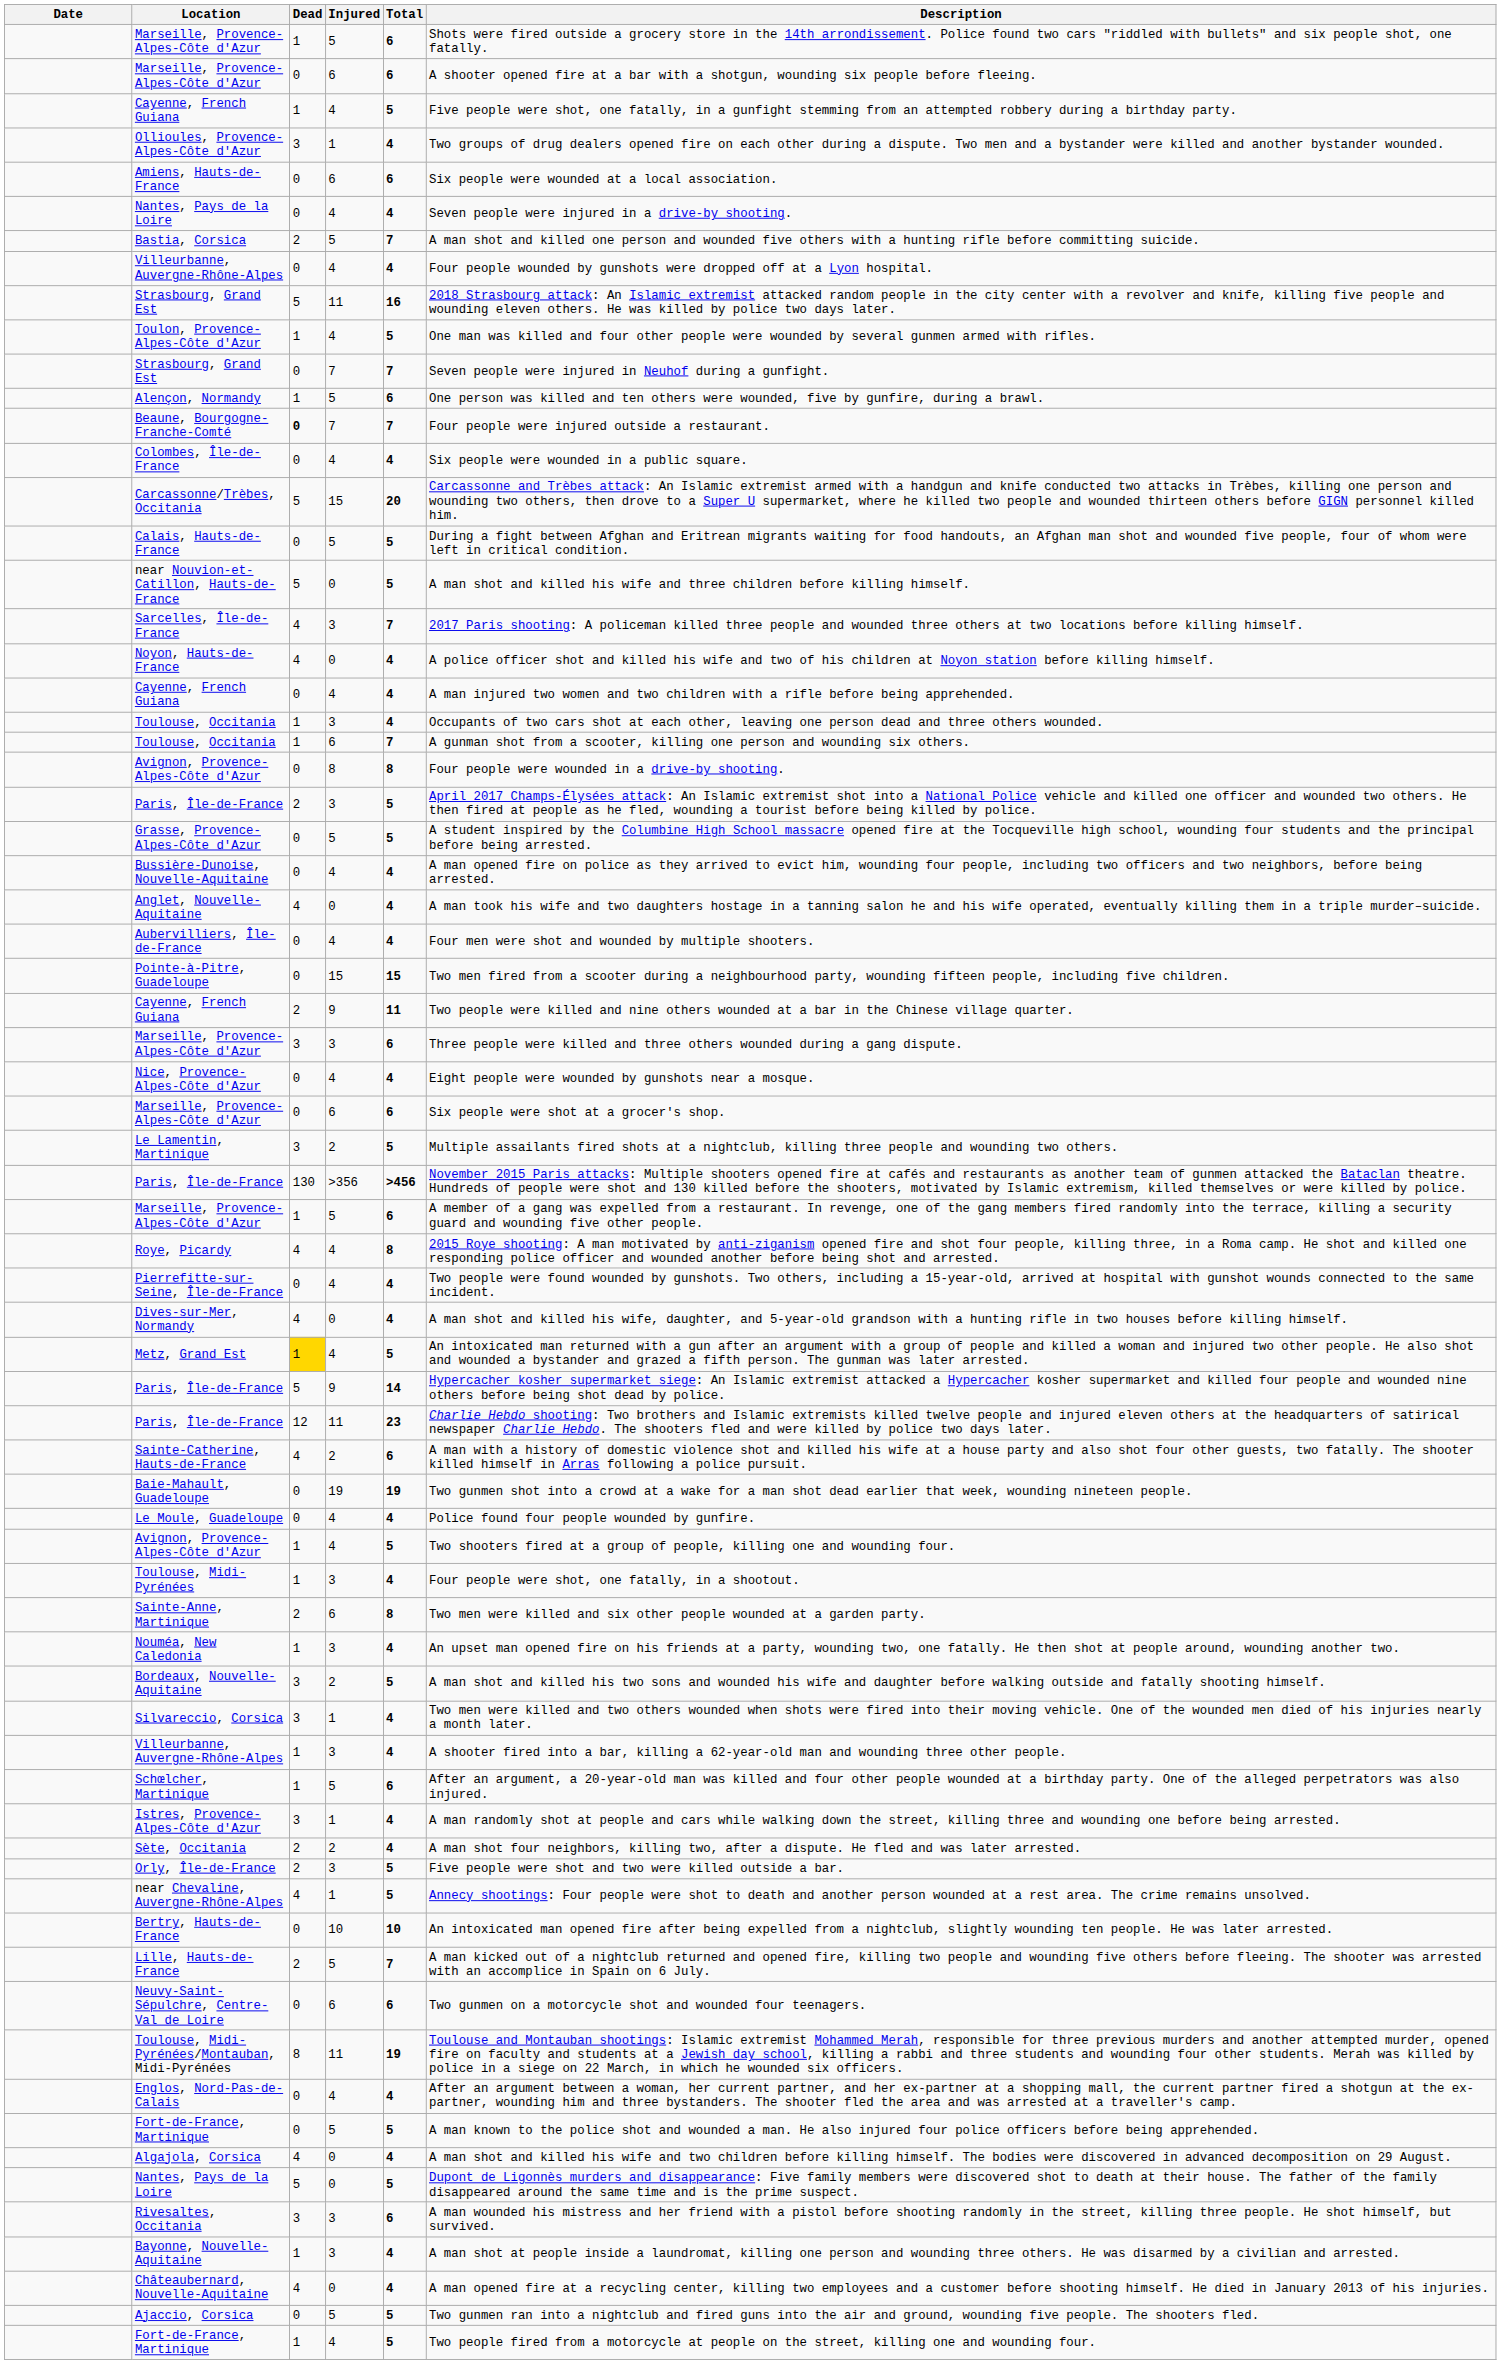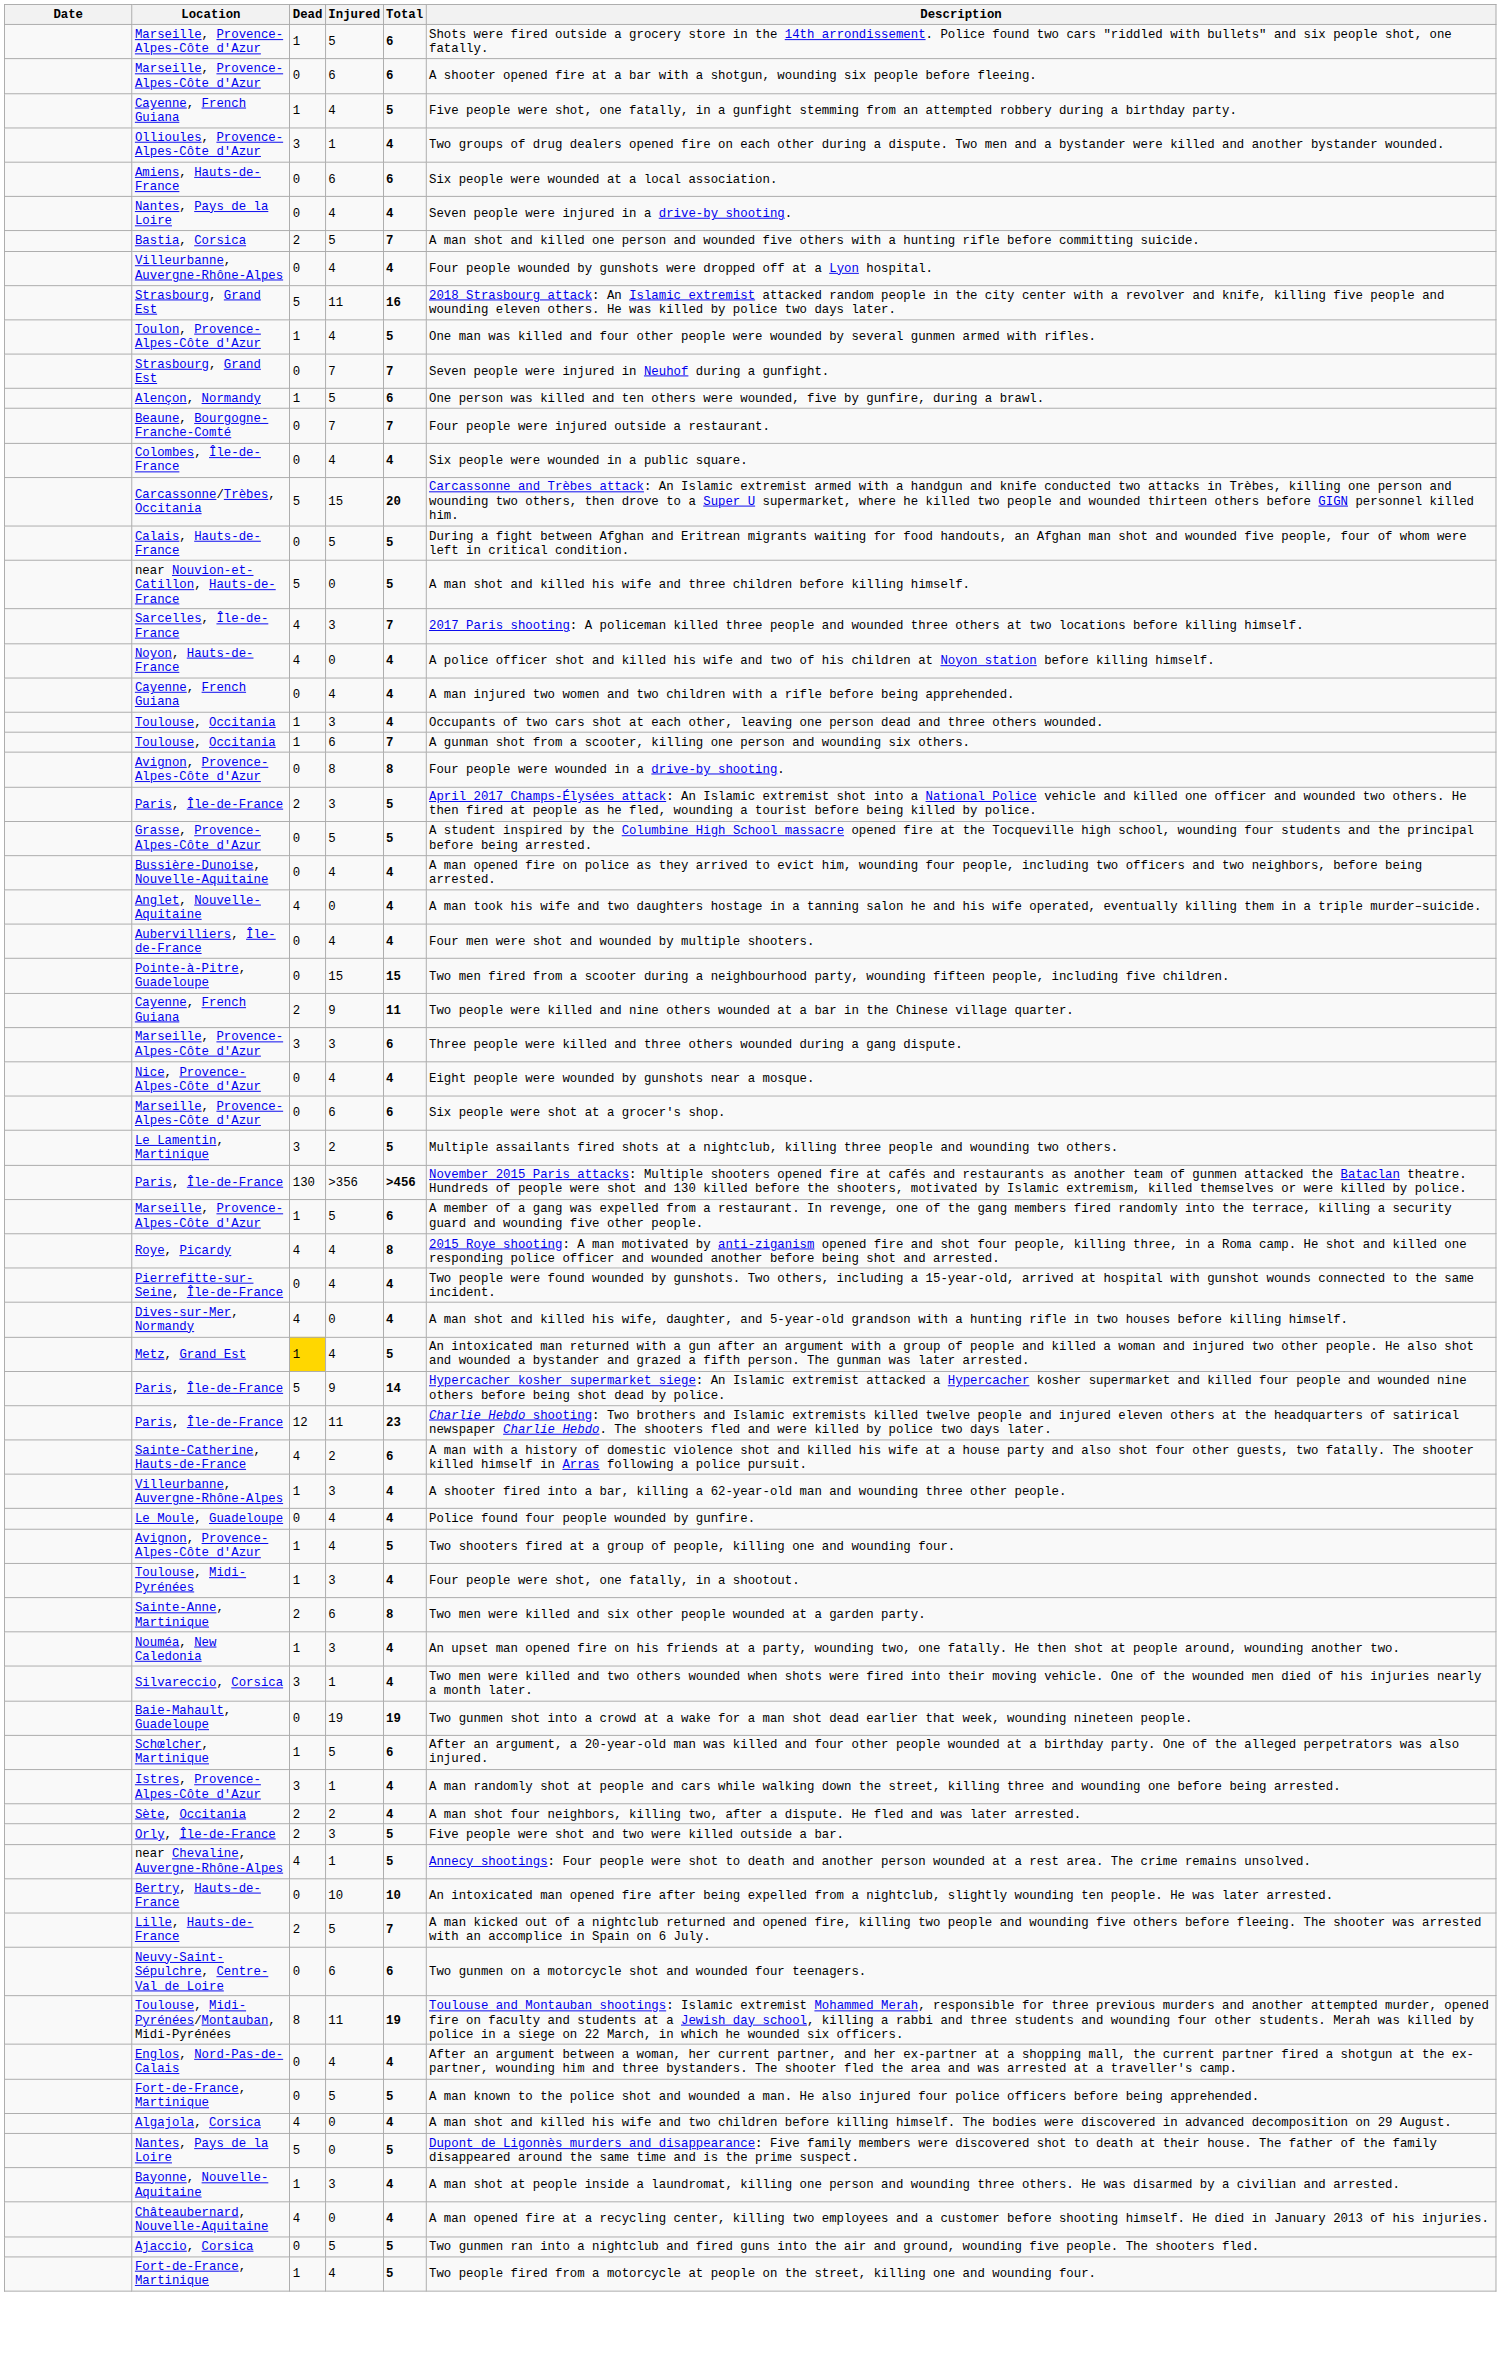Beaune, Bourgogne-Franche-Comté | Dead: bold -> normal
rows swapped: Villeurbanne, Auvergne-Rhône-Alpes / 3 <-> Baie-Mahault, Guadeloupe
- row: Bordeaux, Nouvelle-Aquitaine | 3 | 2 | 5 | A man shot and killed his two sons and wounded his wife and daughter before walking outside and fatally shooting himself.
- row: Rivesaltes, Occitania | 3 | 3 | 6 | A man wounded his mistress and her friend with a pistol before shooting randomly in the street, killing three people. He shot himself, but survived.
